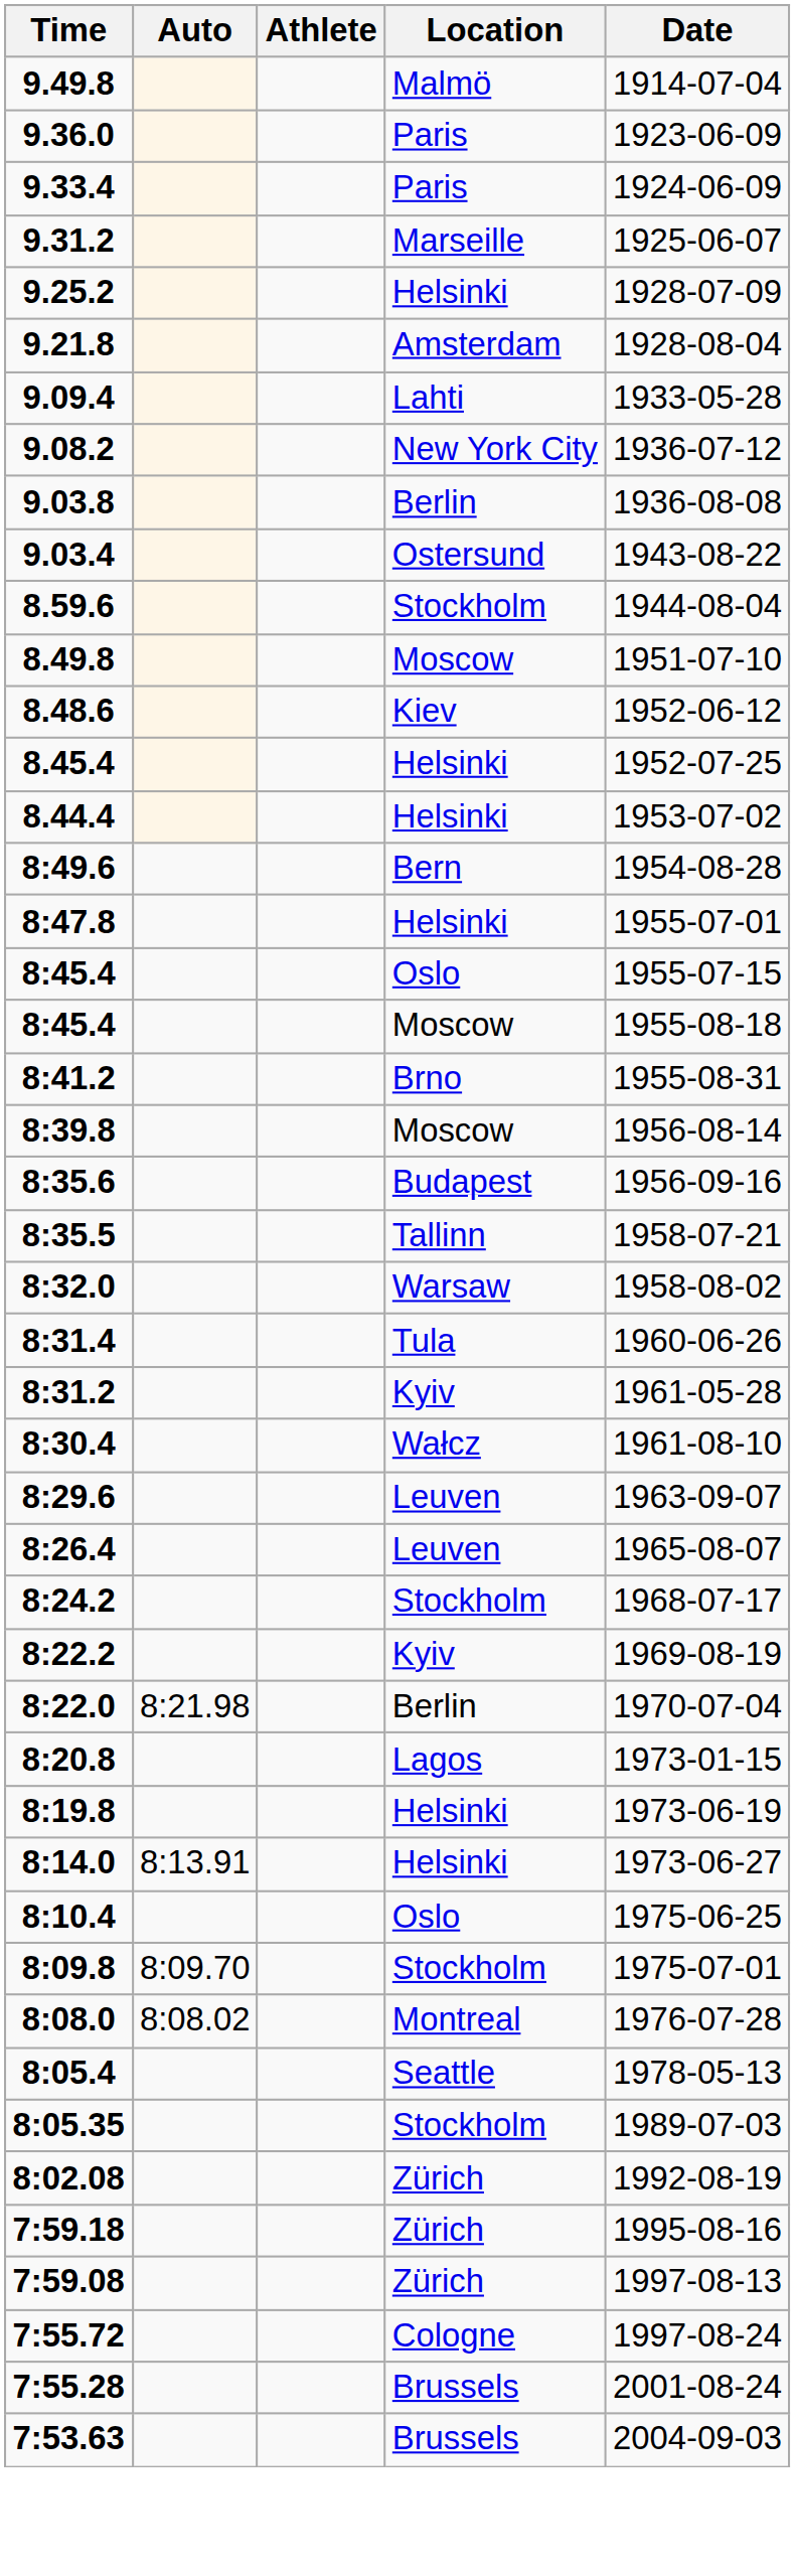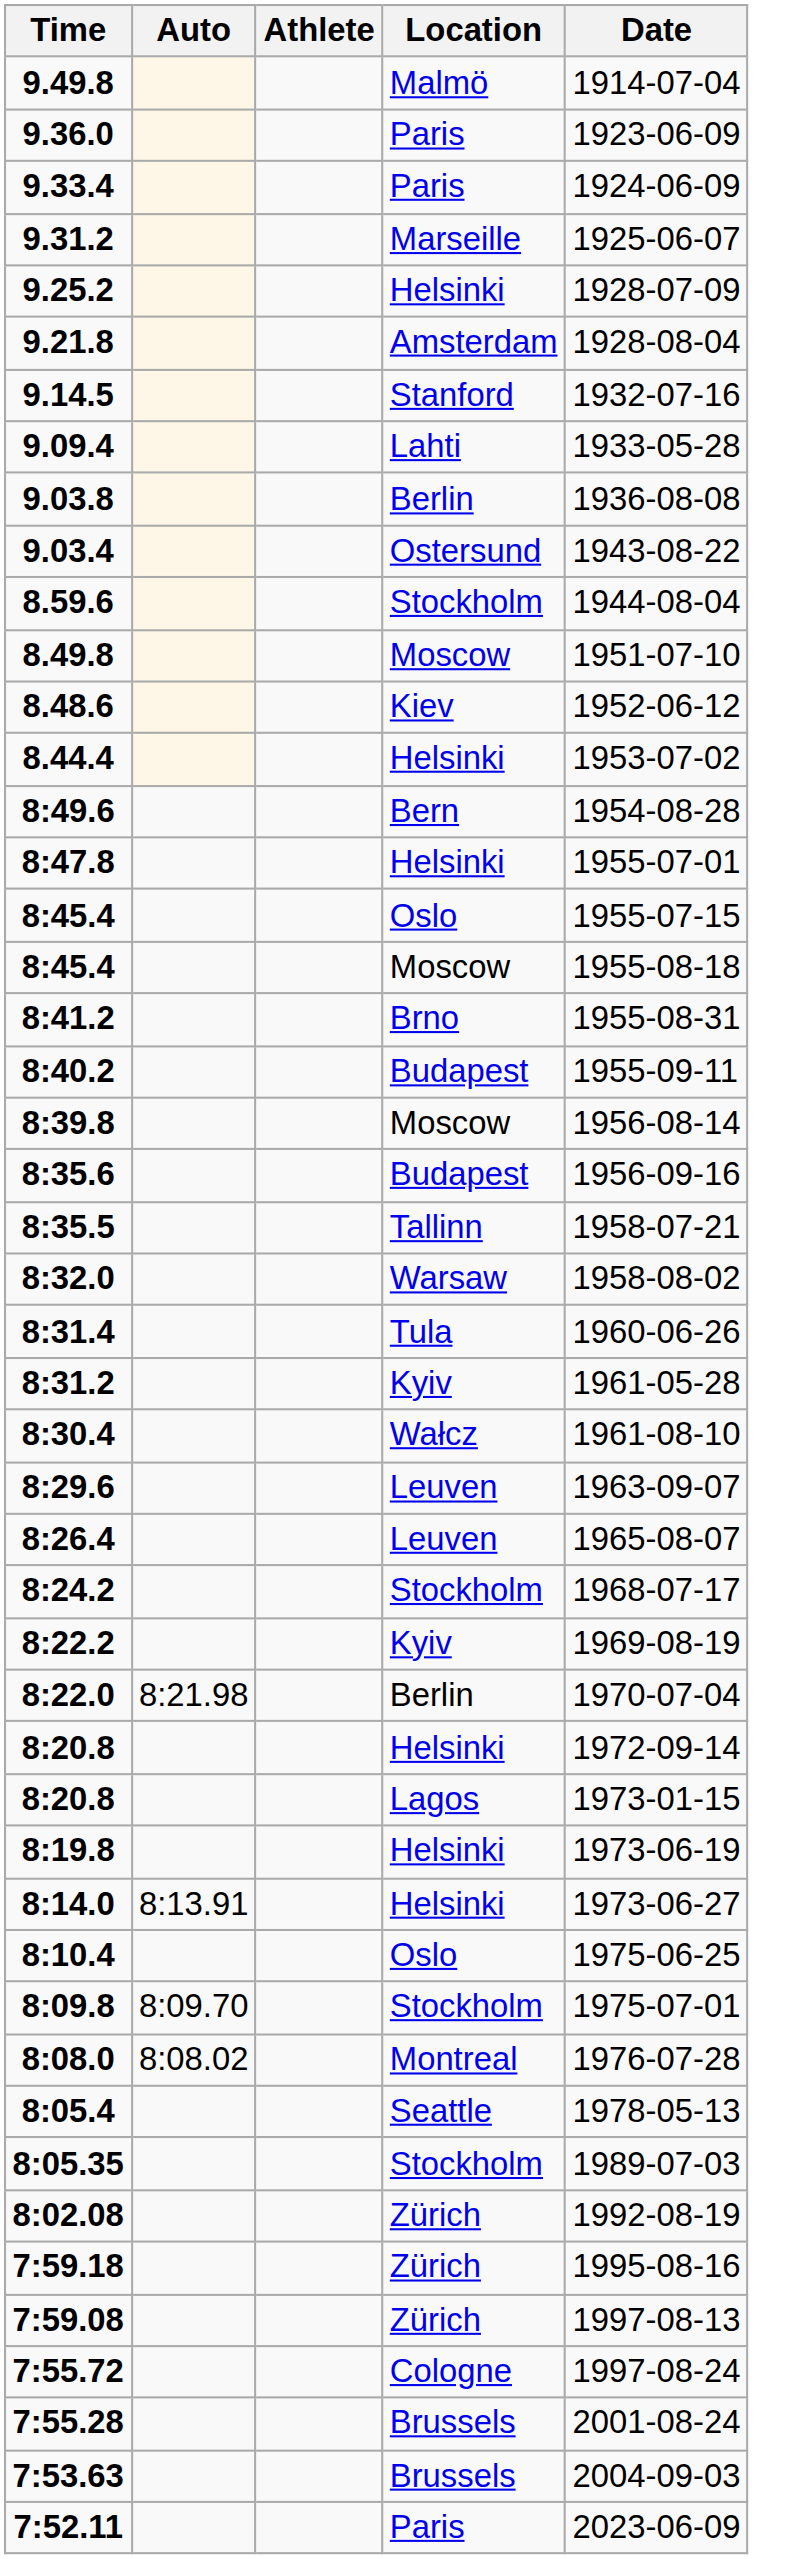+ row: 9.14.5 | Stanford | 1932-07-16
- row: 9.08.2 | New York City | 1936-07-12
- row: 8.45.4 | Helsinki | 1952-07-25
+ row: 8:40.2 | Budapest | 1955-09-11
+ row: 8:20.8 | Helsinki | 1972-09-14
+ row: 7:52.11 | Paris | 2023-06-09
